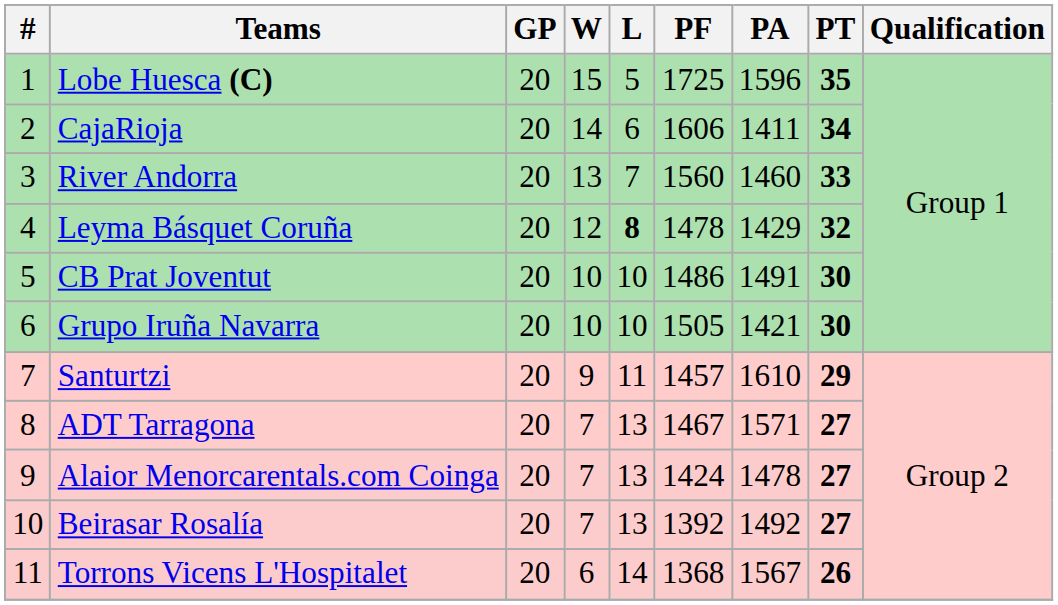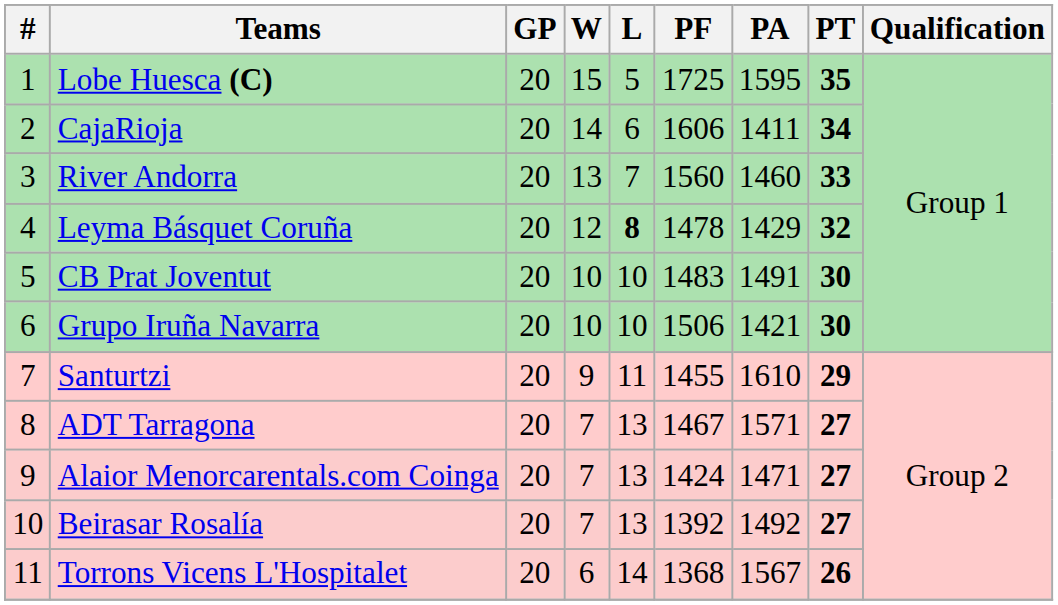Lobe Huesca (C) | PA: 1596 -> 1595
CB Prat Joventut | PF: 1486 -> 1483
Grupo Iruña Navarra | PF: 1505 -> 1506
Santurtzi | PF: 1457 -> 1455
Alaior Menorcarentals.com Coinga | PA: 1478 -> 1471
